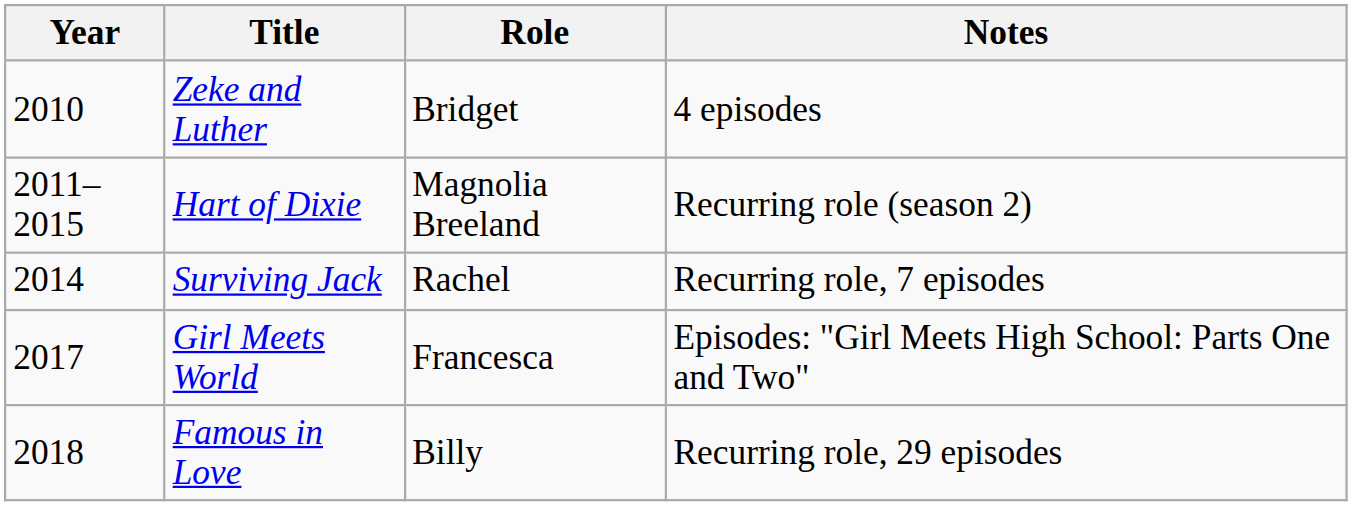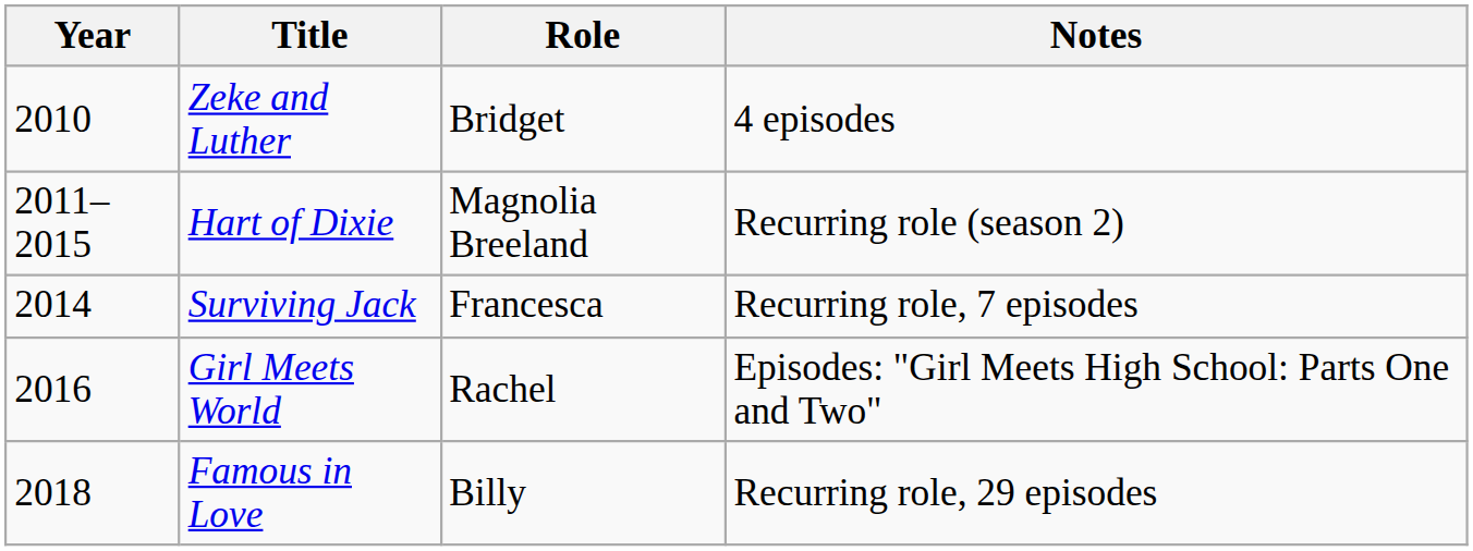Surviving Jack | Role: Rachel -> Francesca
Girl Meets World | Year: 2017 -> 2016
Girl Meets World | Role: Francesca -> Rachel
